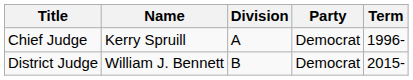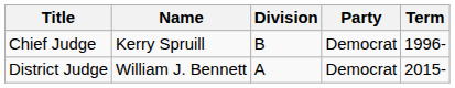Chief Judge | Division: A -> B
District Judge | Division: B -> A
